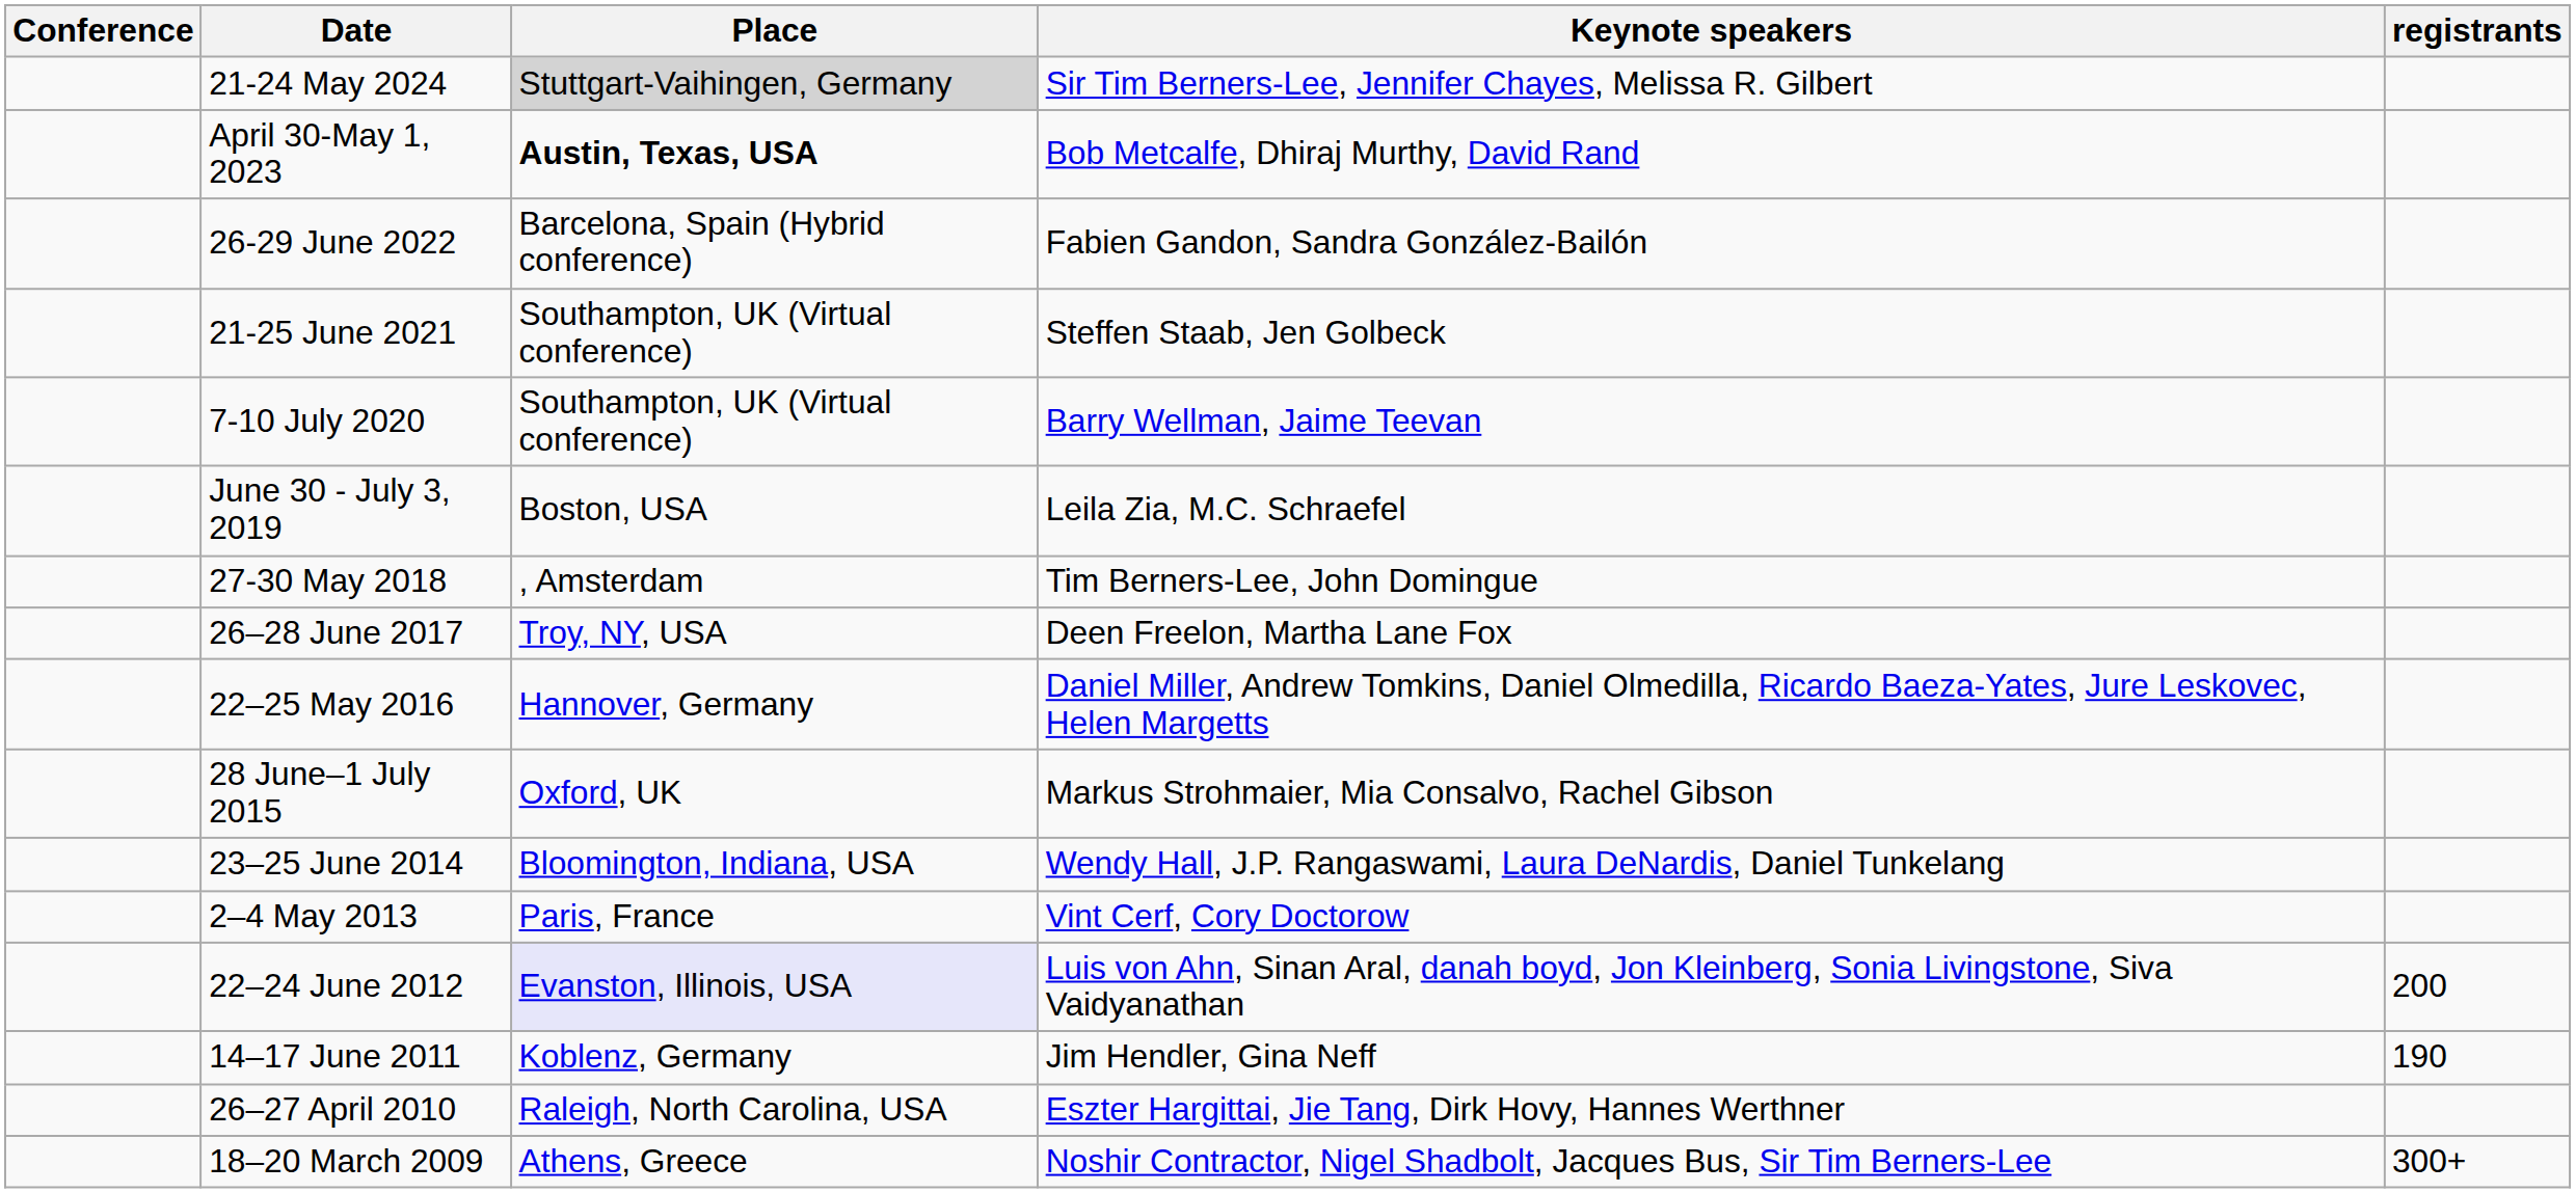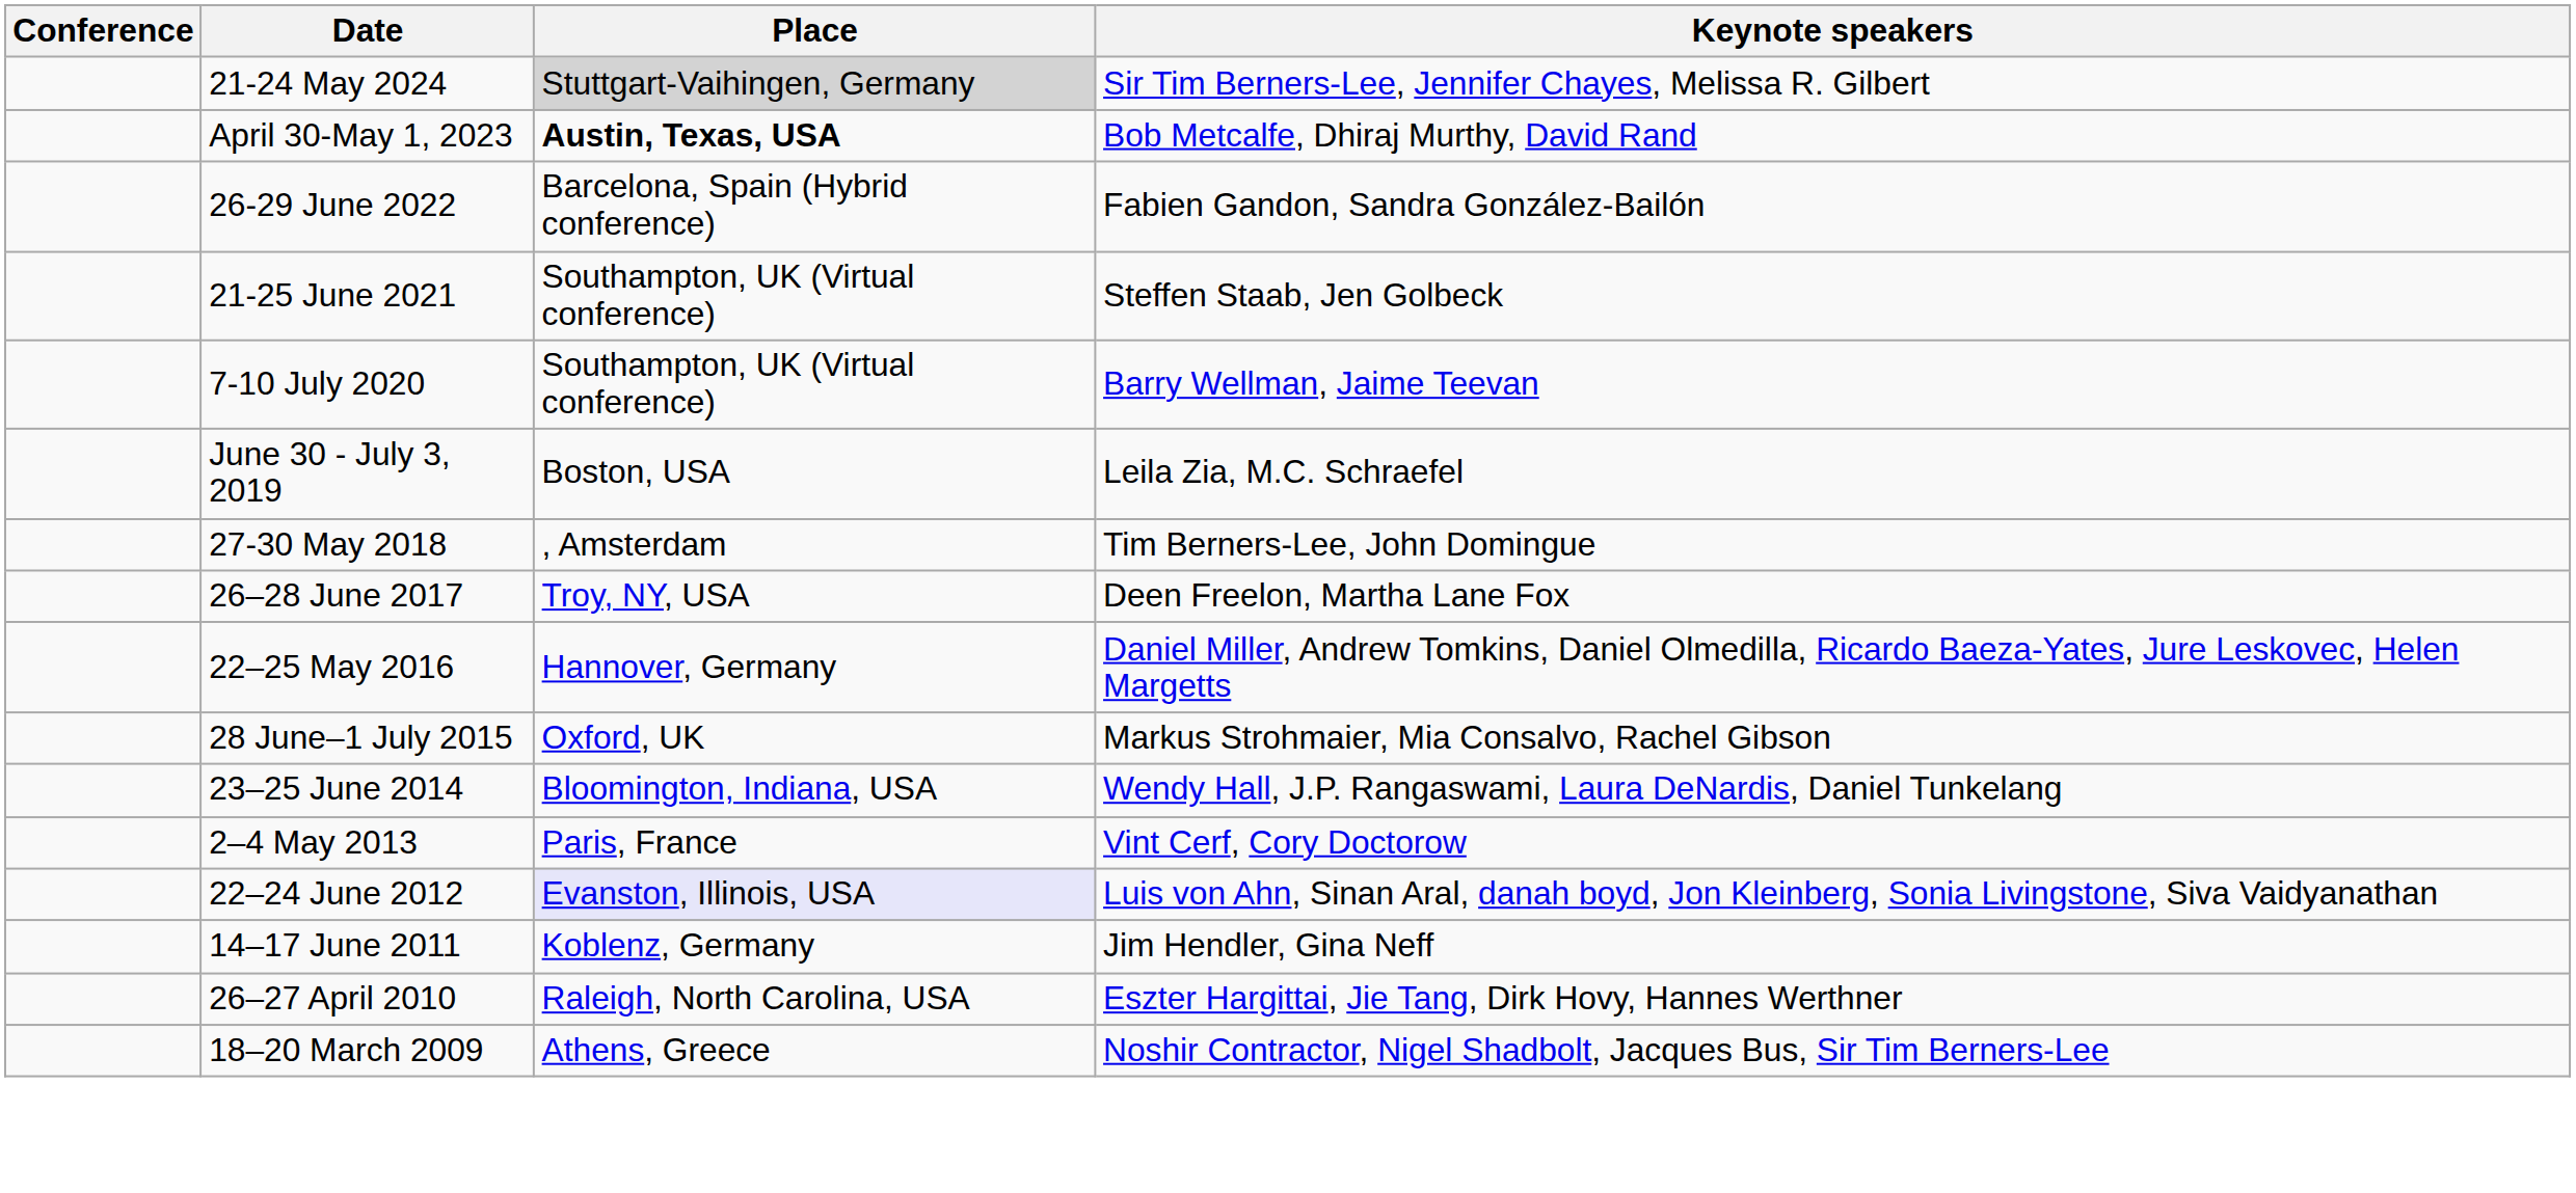- column: registrants | 200 | 190 | 300+
